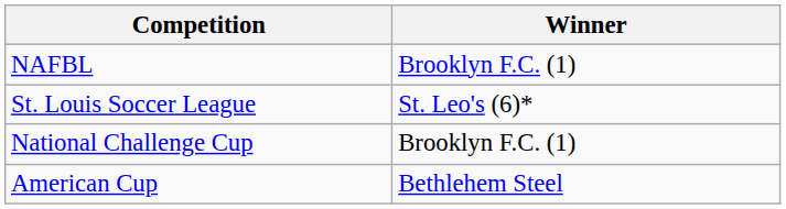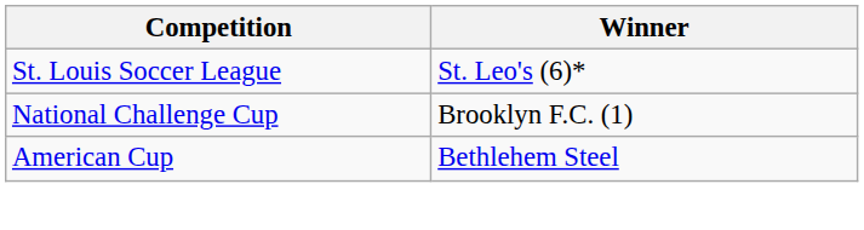- row: NAFBL | Brooklyn F.C. (1)
